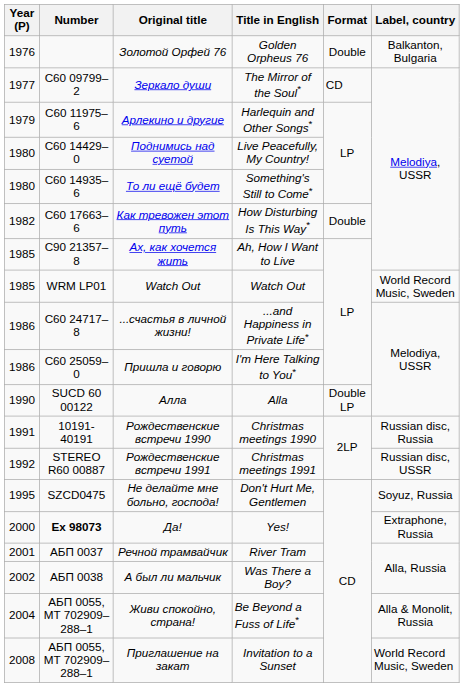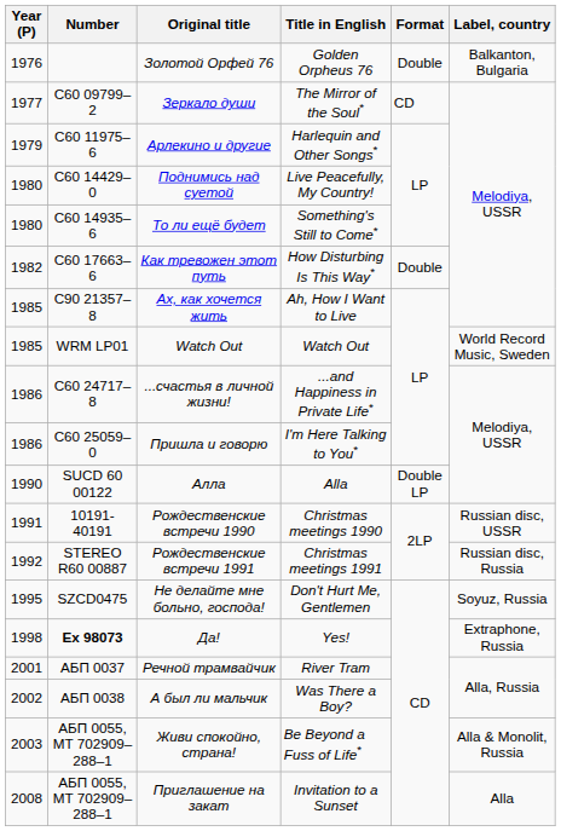Рождественские встречи 1990 | Label, country: Russian disc, Russia -> Russian disc, USSR
Рождественские встречи 1991 | Label, country: Russian disc, USSR -> Russian disc, Russia
Да! | Year (P): 2000 -> 1998
Живи спокойно, страна! | Year (P): 2004 -> 2003
Приглашение на закат | Label, country: World Record Music, Sweden -> Alla
